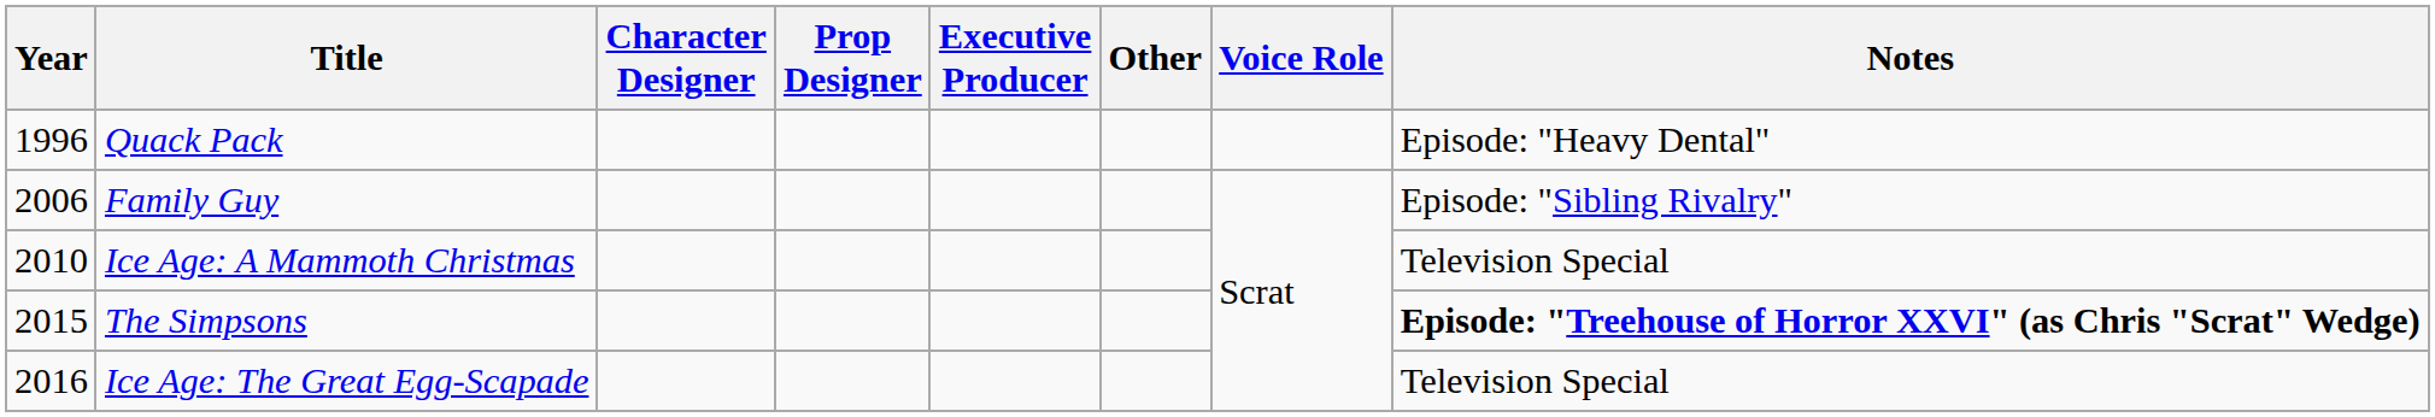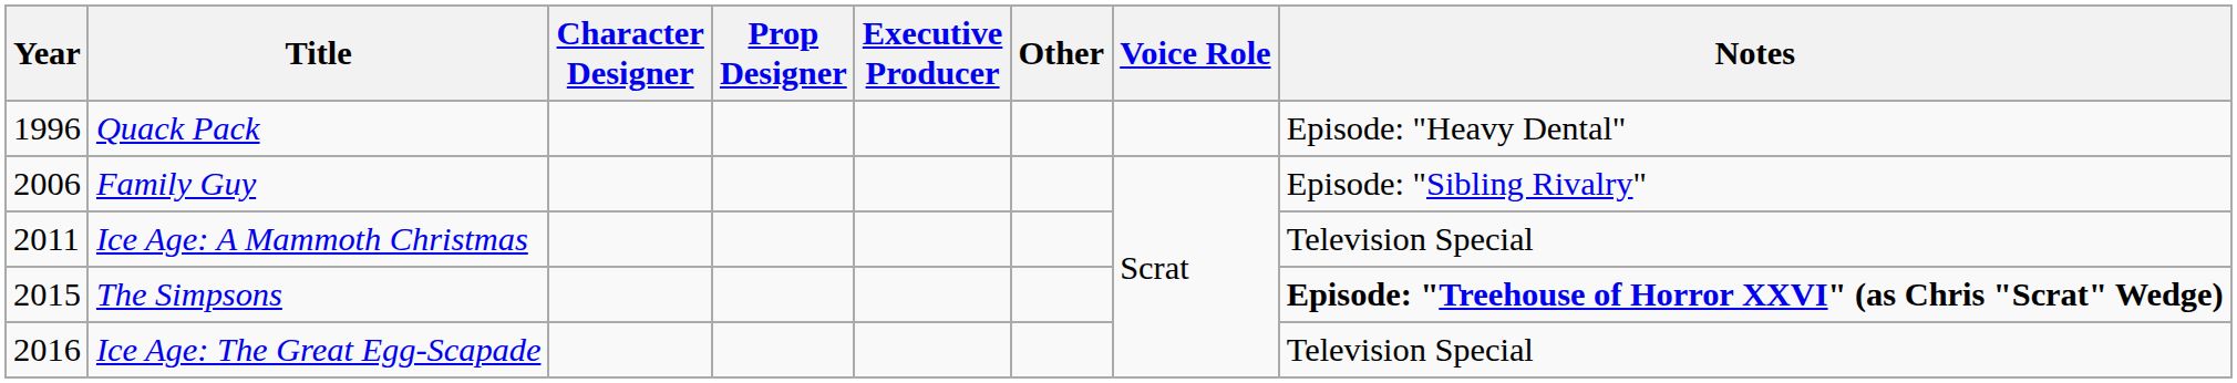Ice Age: A Mammoth Christmas | Year: 2010 -> 2011
